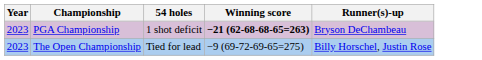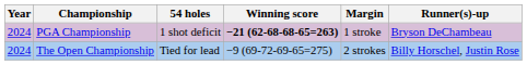+ column: Margin | 1 stroke | 2 strokes
PGA Championship | Year: 2023 -> 2024
The Open Championship | Year: 2023 -> 2024
